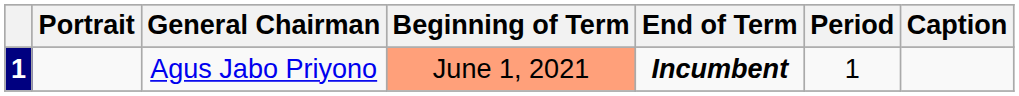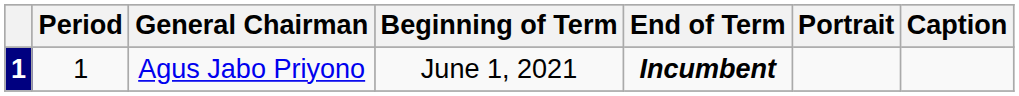columns swapped: Portrait <-> Period
Agus Jabo Priyono | Beginning of Term: lightsalmon background -> no background
